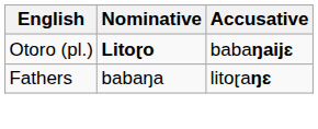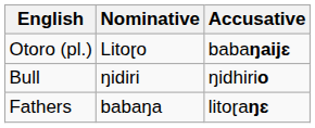Otoro (pl.) | Nominative: bold -> normal
+ row: Bull | ŋidiri | ŋidhirio
